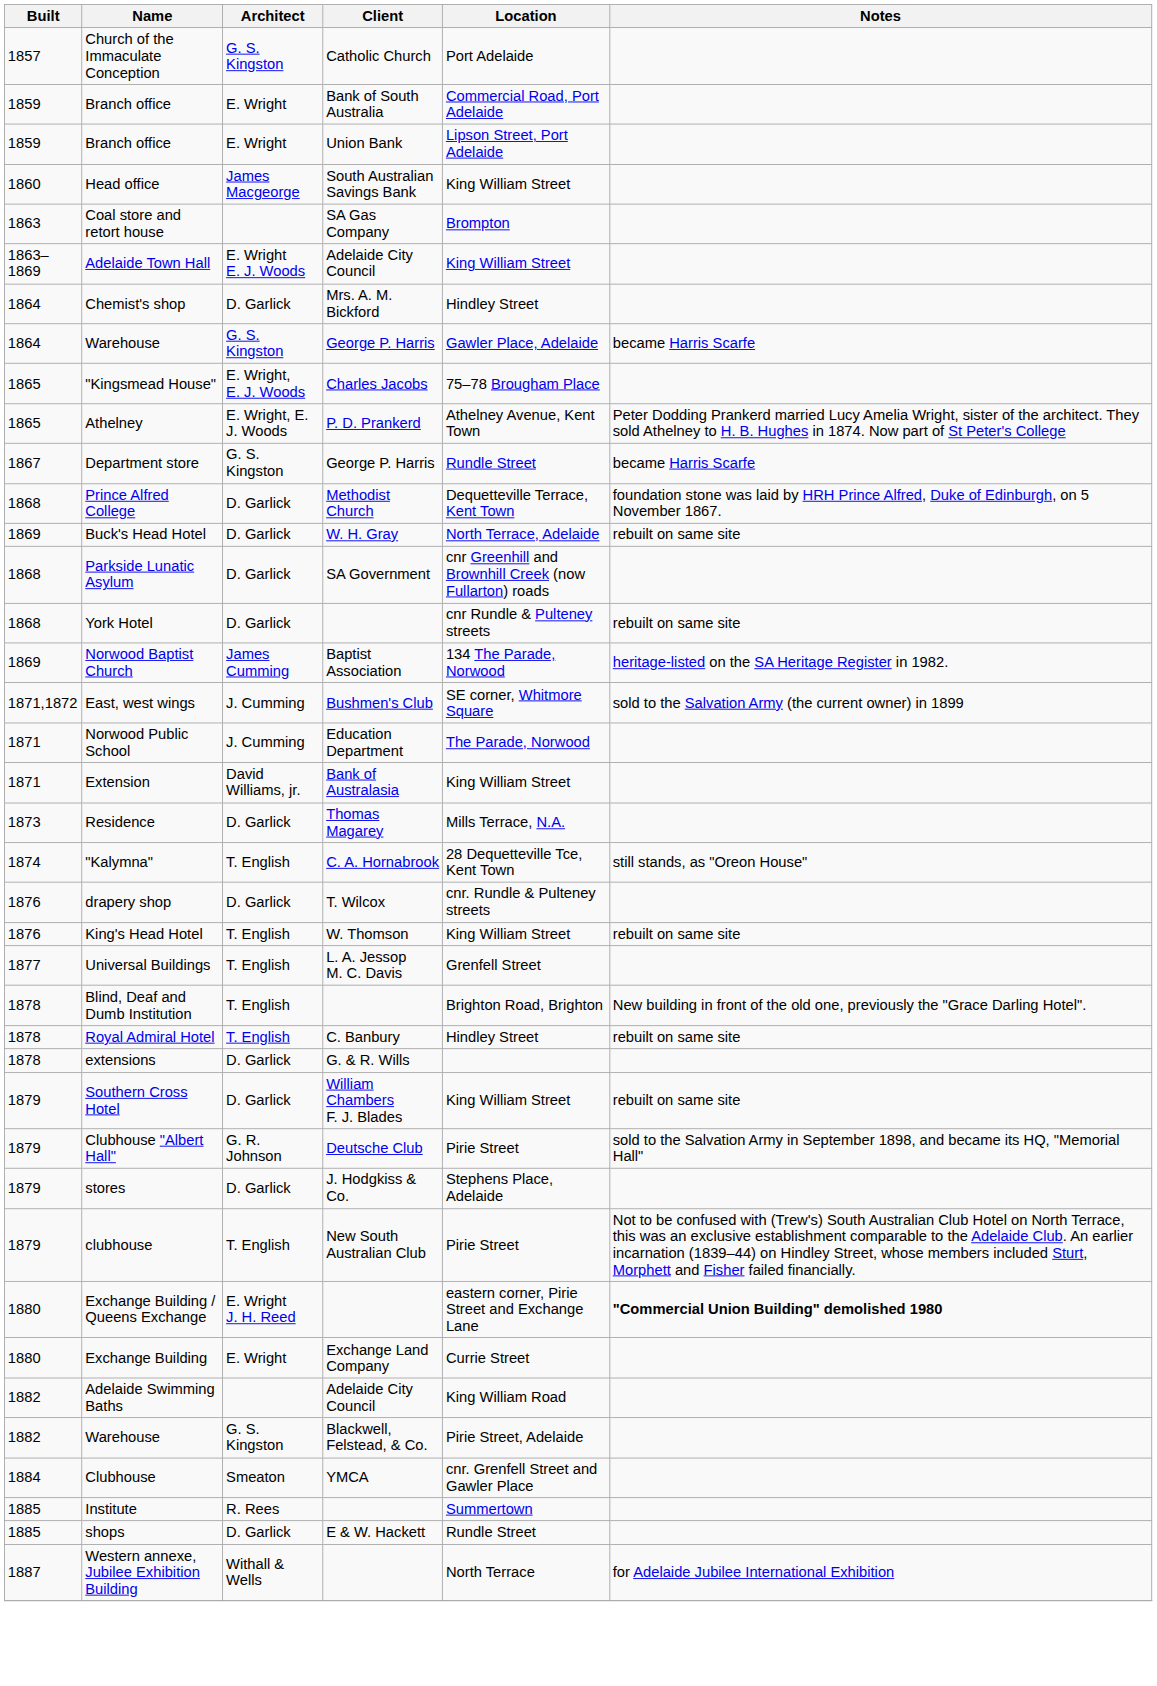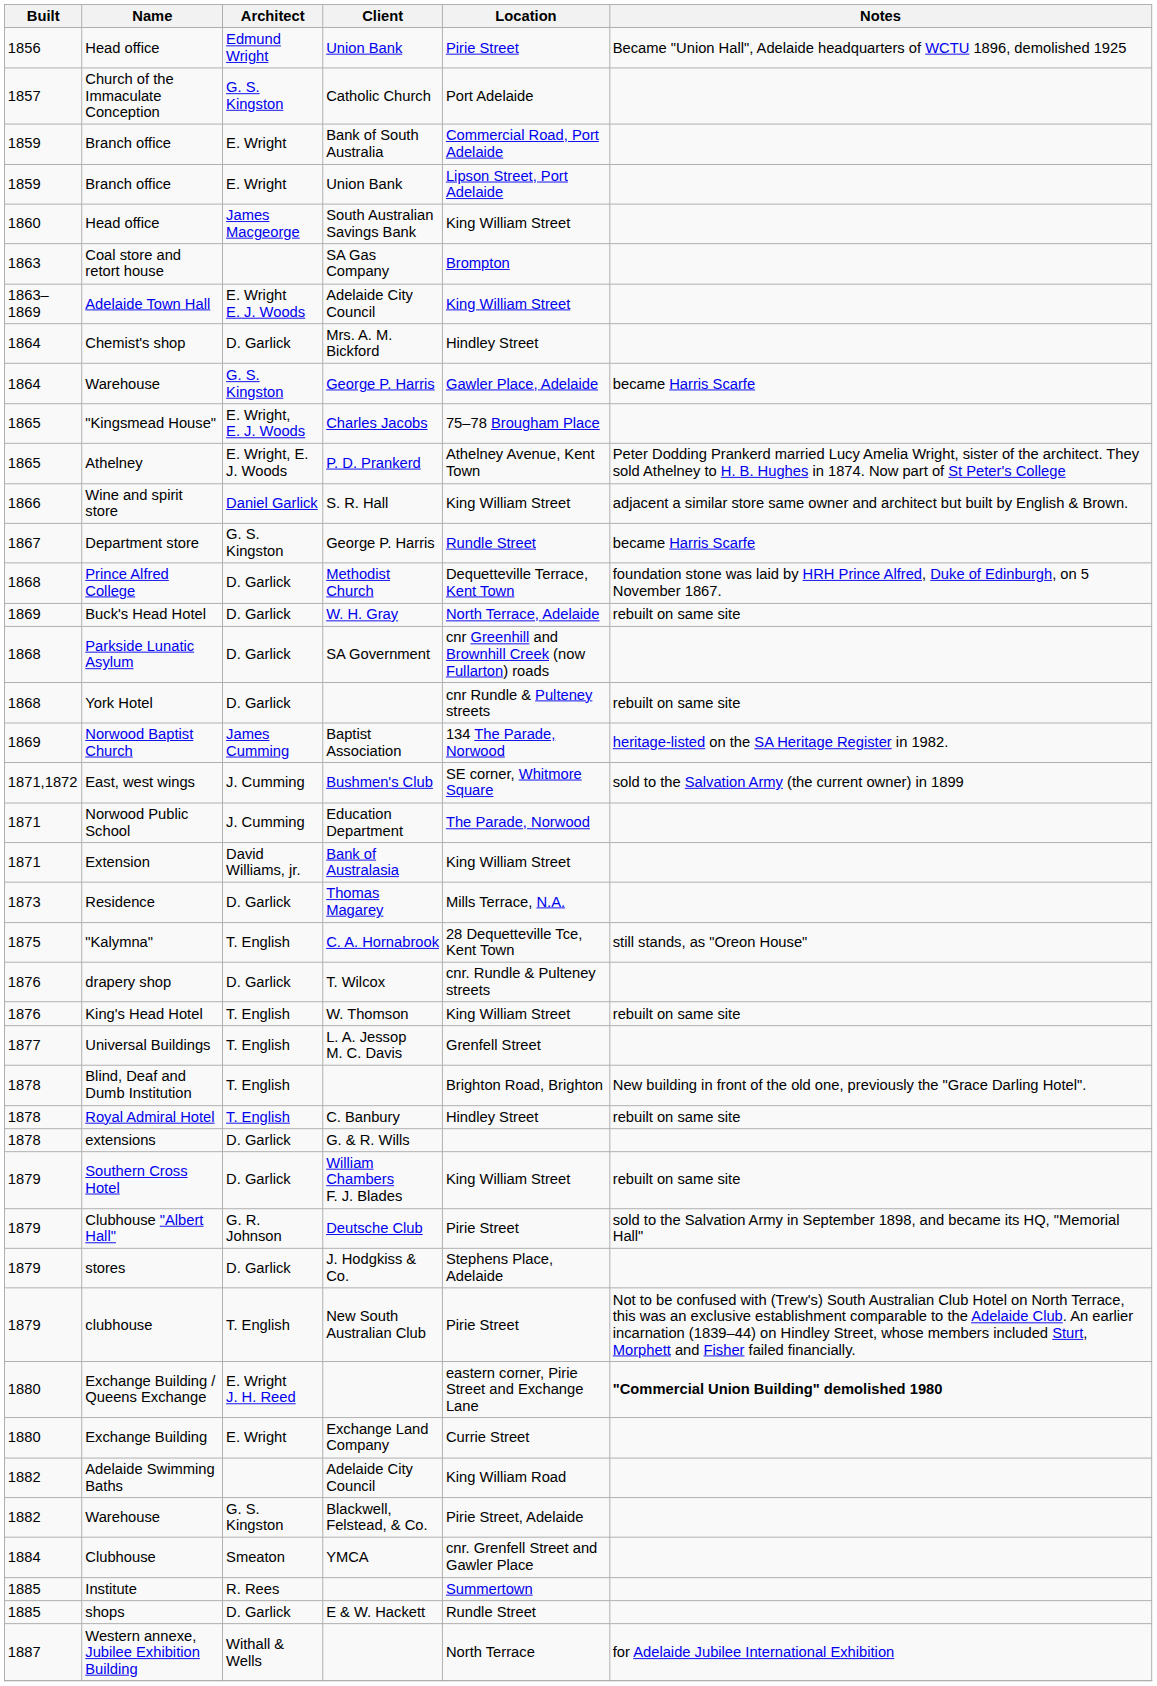+ row: 1856 | Head office | Edmund Wright | Union Bank | Pirie Street | Became "Union Hall", Adelaide headquarters of WCTU 1896, demolished 1925
+ row: 1866 | Wine and spirit store | Daniel Garlick | S. R. Hall | King William Street | adjacent a similar store same owner and architect but built by English & Brown.
"Kalymna" | Built: 1874 -> 1875
